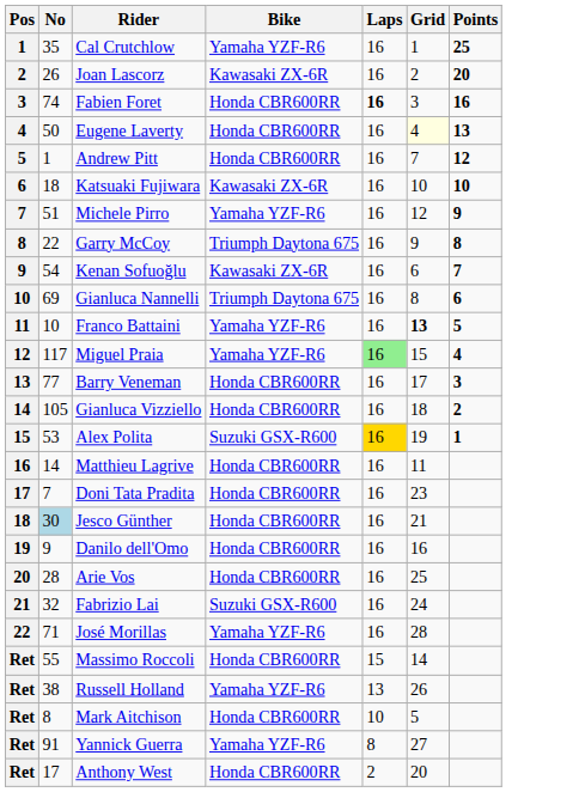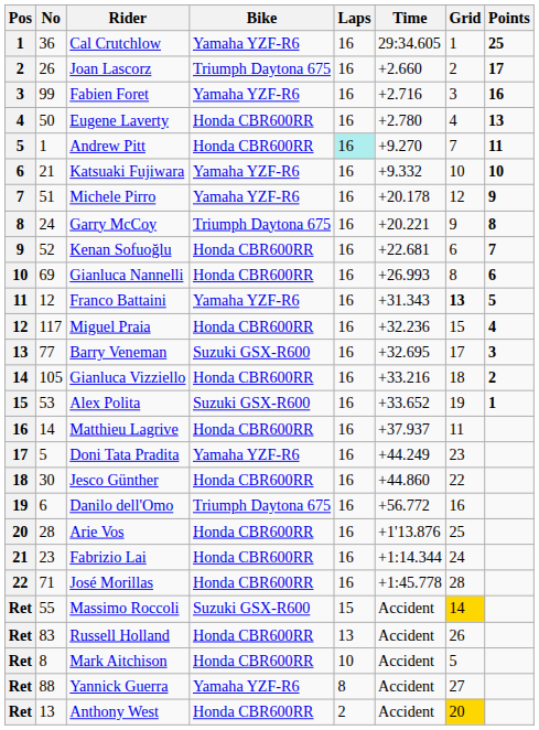+ column: Time | 29:34.605 | +2.660 | +2.716 | +2.780 | +9.270 | +9.332 | +20.178 | +20.221 | +22.681 | +26.993 | +31.343 | +32.236 | +32.695 | +33.216 | +33.652 | +37.937 | +44.249 | +44.860 | +56.772 | +1'13.876 | +1:14.344 | +1:45.778 | Accident | Accident | Accident | Accident | Accident
Cal Crutchlow | No: 35 -> 36
Joan Lascorz | Bike: Kawasaki ZX-6R -> Triumph Daytona 675
Joan Lascorz | Points: 20 -> 17
Fabien Foret | No: 74 -> 99
Fabien Foret | Bike: Honda CBR600RR -> Yamaha YZF-R6
Fabien Foret | Laps: bold -> normal
Eugene Laverty | Grid: lightyellow background -> no background
Andrew Pitt | Laps: no background -> paleturquoise background
Andrew Pitt | Points: 12 -> 11
Katsuaki Fujiwara | No: 18 -> 21
Katsuaki Fujiwara | Bike: Kawasaki ZX-6R -> Yamaha YZF-R6
Garry McCoy | No: 22 -> 24
Kenan Sofuoğlu | No: 54 -> 52
Kenan Sofuoğlu | Bike: Kawasaki ZX-6R -> Honda CBR600RR
Gianluca Nannelli | Bike: Triumph Daytona 675 -> Honda CBR600RR
Franco Battaini | No: 10 -> 12
Miguel Praia | Bike: Yamaha YZF-R6 -> Honda CBR600RR
Miguel Praia | Laps: lightgreen background -> no background
Barry Veneman | Bike: Honda CBR600RR -> Suzuki GSX-R600
Alex Polita | Laps: gold background -> no background
Doni Tata Pradita | No: 7 -> 5
Doni Tata Pradita | Bike: Honda CBR600RR -> Yamaha YZF-R6
Jesco Günther | No: lightblue background -> no background
Jesco Günther | Grid: 21 -> 22
Danilo dell'Omo | No: 9 -> 6
Danilo dell'Omo | Bike: Honda CBR600RR -> Triumph Daytona 675
Fabrizio Lai | No: 32 -> 23
Fabrizio Lai | Bike: Suzuki GSX-R600 -> Honda CBR600RR
José Morillas | Bike: Yamaha YZF-R6 -> Honda CBR600RR
Massimo Roccoli | Bike: Honda CBR600RR -> Suzuki GSX-R600
Massimo Roccoli | Grid: no background -> gold background
Russell Holland | No: 38 -> 83
Russell Holland | Bike: Yamaha YZF-R6 -> Honda CBR600RR
Yannick Guerra | No: 91 -> 88
Anthony West | No: 17 -> 13
Anthony West | Grid: no background -> gold background
